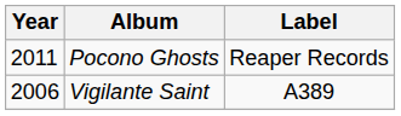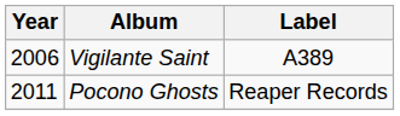rows swapped: Vigilante Saint <-> Pocono Ghosts
